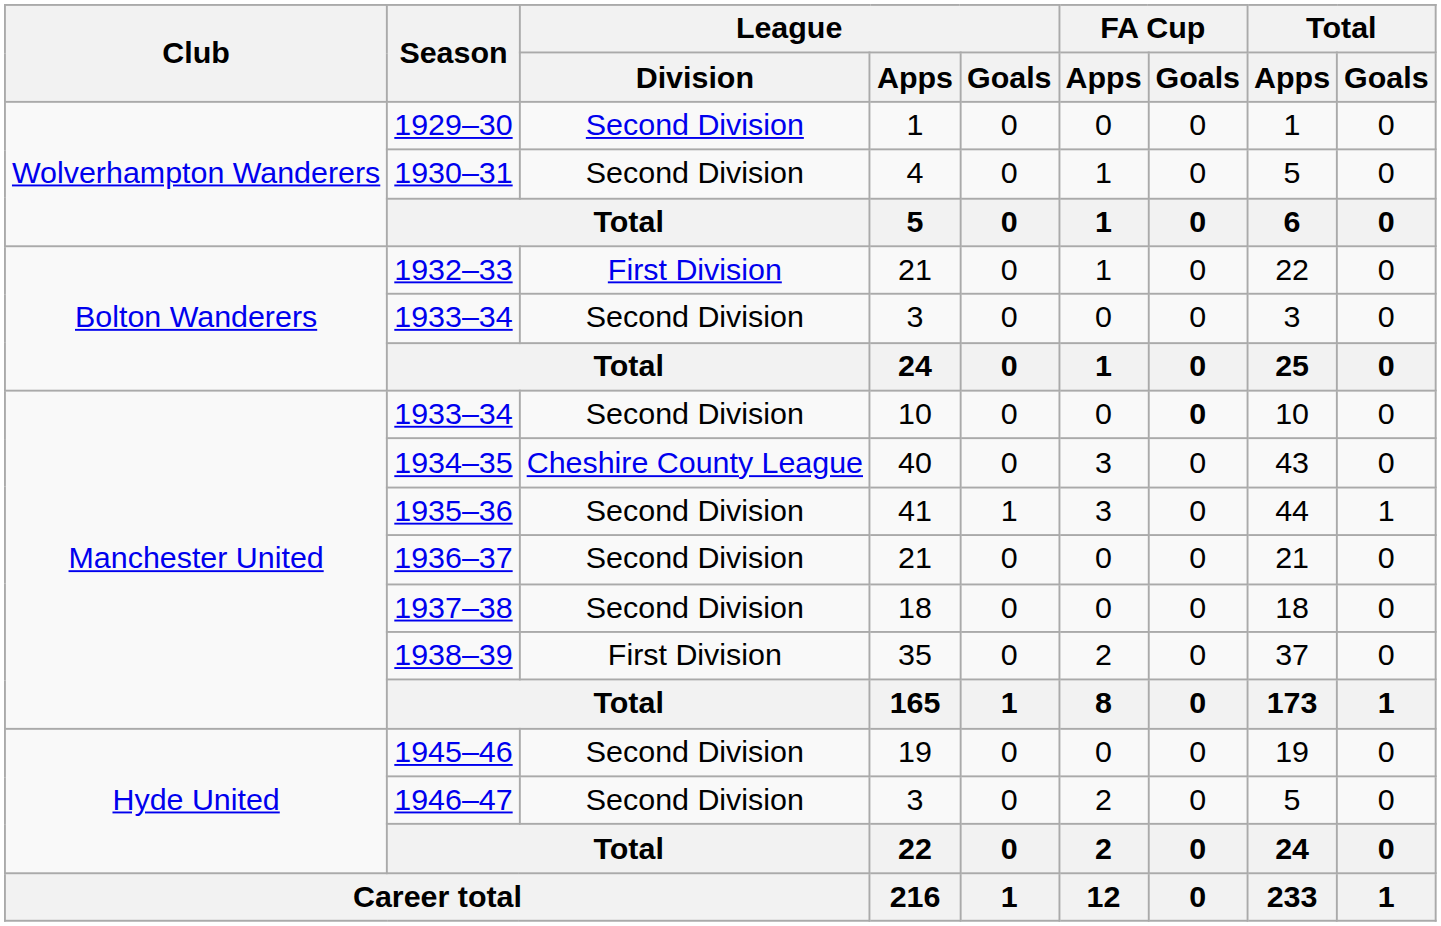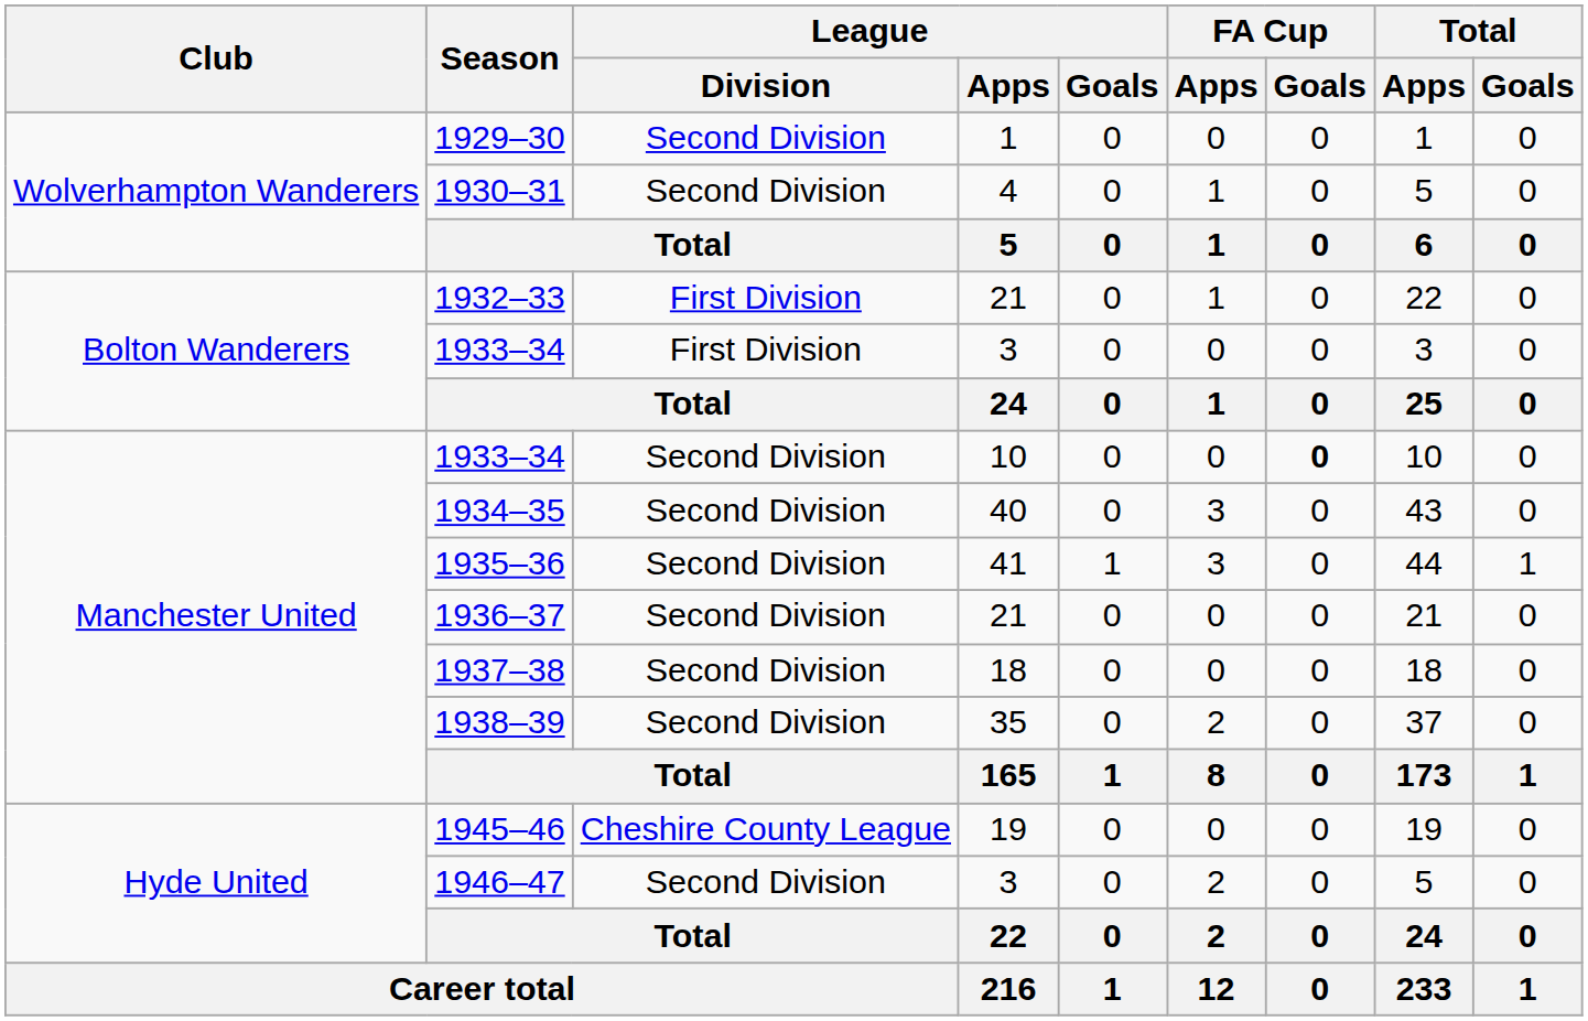1933–34 / 3 | League / Division: Second Division -> First Division
1934–35 | League / Division: Cheshire County League -> Second Division
1938–39 | League / Division: First Division -> Second Division
1945–46 | League / Division: Second Division -> Cheshire County League
